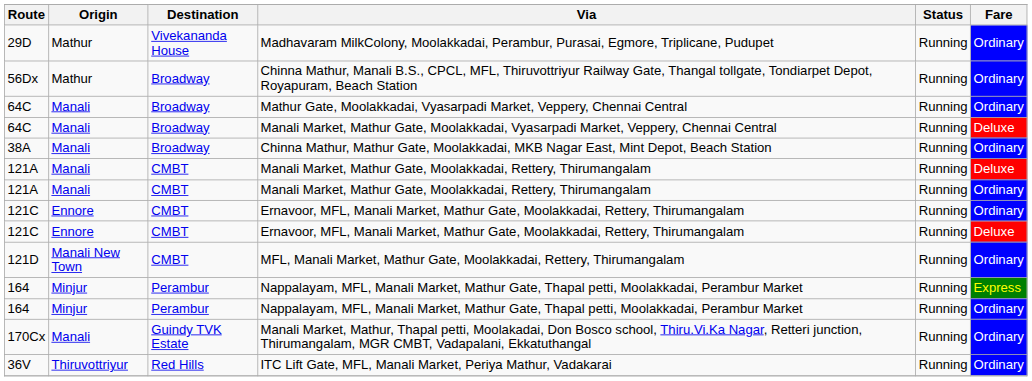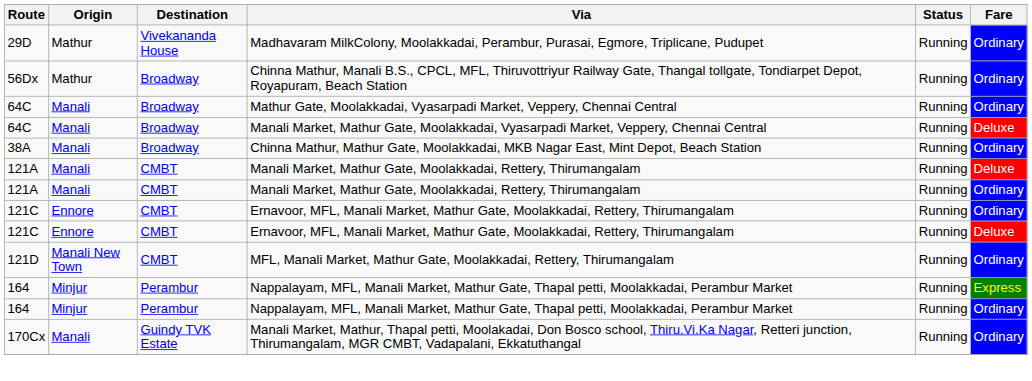- row: 36V | Thiruvottriyur | Red Hills | ITC Lift Gate, MFL, Manali Market, Periya Mathur, Vadakarai | Running | Ordinary
